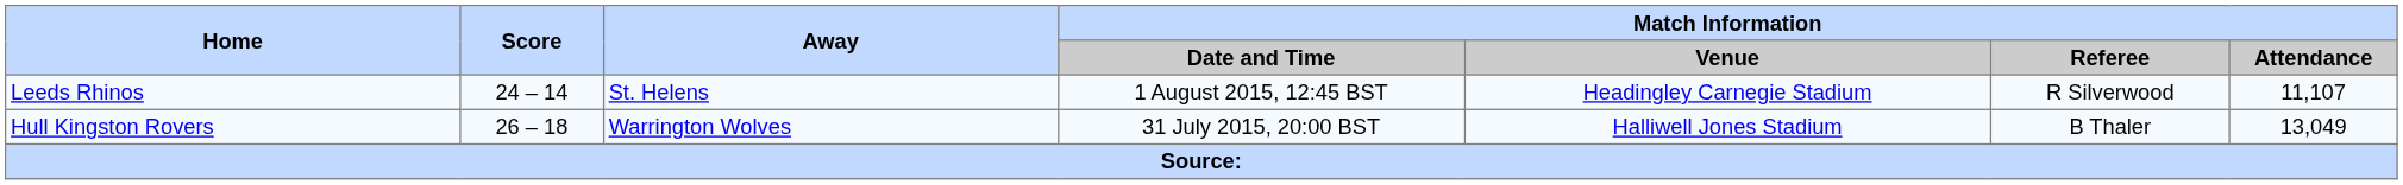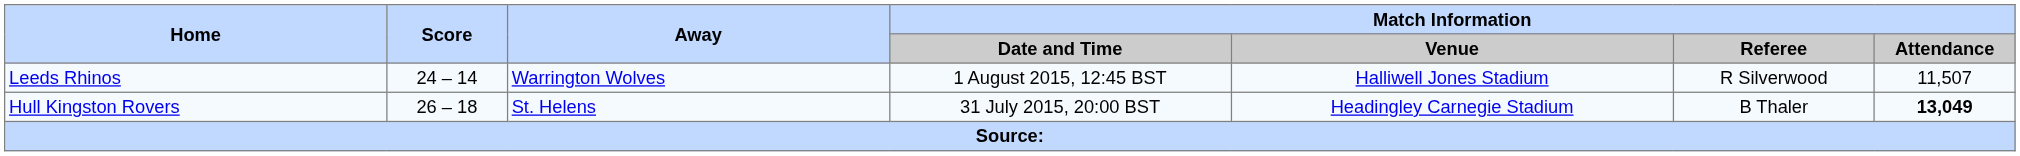Leeds Rhinos | Away: St. Helens -> Warrington Wolves
Leeds Rhinos | Match Information / Venue: Headingley Carnegie Stadium -> Halliwell Jones Stadium
Leeds Rhinos | Match Information / Attendance: 11,107 -> 11,507
Hull Kingston Rovers | Away: Warrington Wolves -> St. Helens
Hull Kingston Rovers | Match Information / Venue: Halliwell Jones Stadium -> Headingley Carnegie Stadium
Hull Kingston Rovers | Match Information / Attendance: normal -> bold
